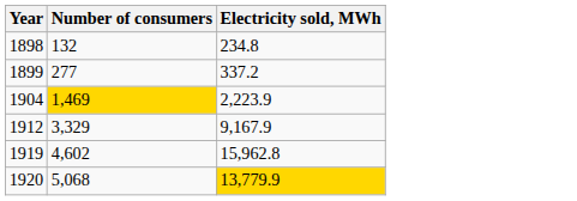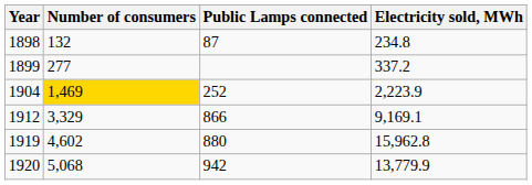+ column: Public Lamps connected | 87 | 252 | 866 | 880 | 942
1912 | Electricity sold, MWh: 9,167.9 -> 9,169.1
1920 | Electricity sold, MWh: gold background -> no background
